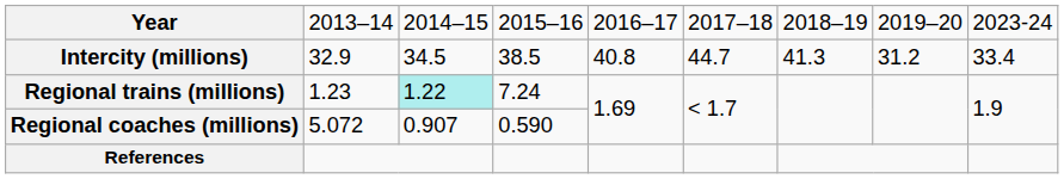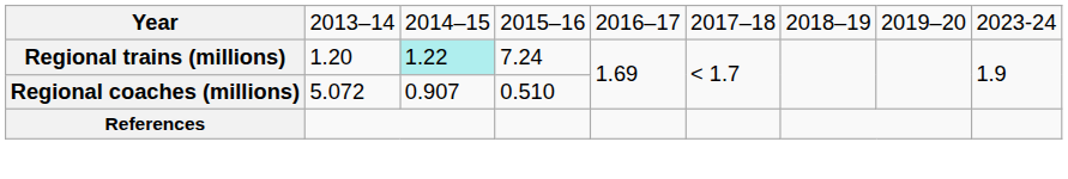- row: Intercity (millions) | 32.9 | 34.5 | 38.5 | 40.8 | 44.7 | 41.3 | 31.2 | 33.4
Regional trains (millions) | column 2: 1.23 -> 1.20
Regional coaches (millions) | column 4: 0.590 -> 0.510
